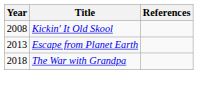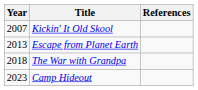Kickin' It Old Skool | Year: 2008 -> 2007
+ row: 2023 | Camp Hideout
